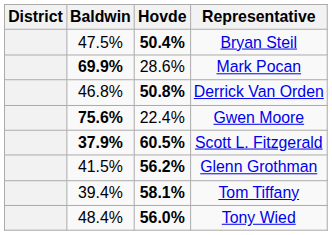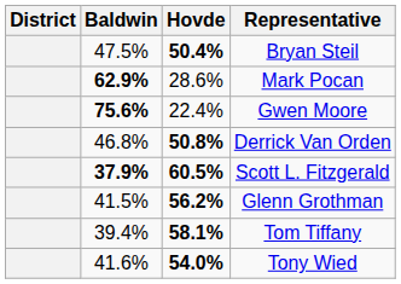Mark Pocan | Baldwin: 69.9% -> 62.9%
rows swapped: Derrick Van Orden <-> Gwen Moore
Tony Wied | Baldwin: 48.4% -> 41.6%
Tony Wied | Hovde: 56.0% -> 54.0%
